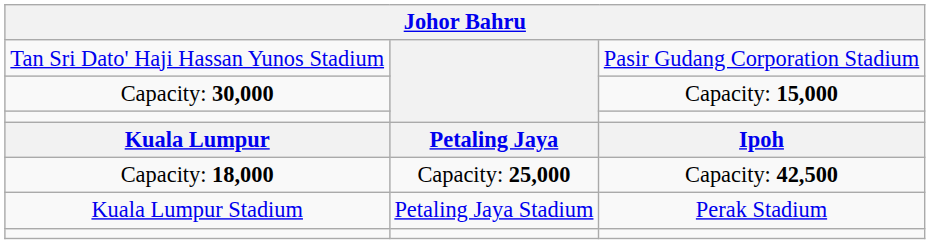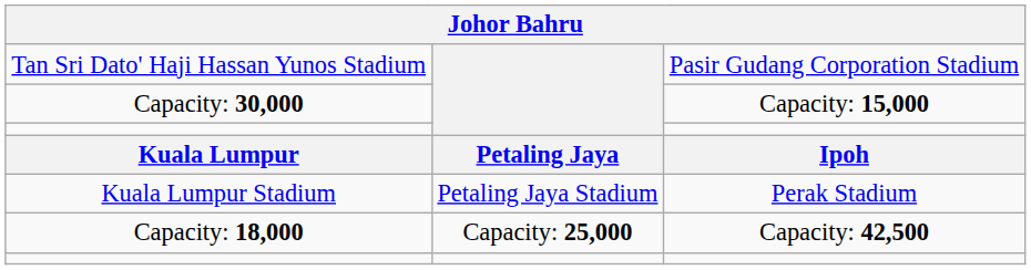rows swapped: Kuala Lumpur Stadium <-> Capacity: 18,000
